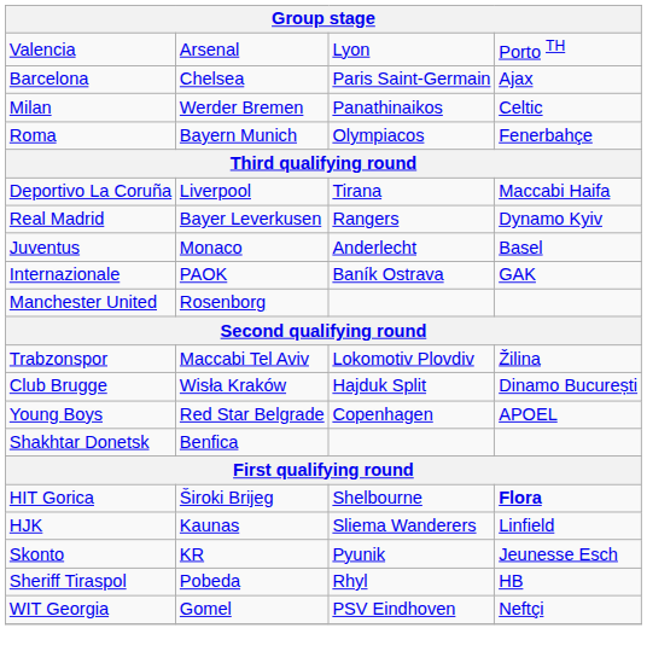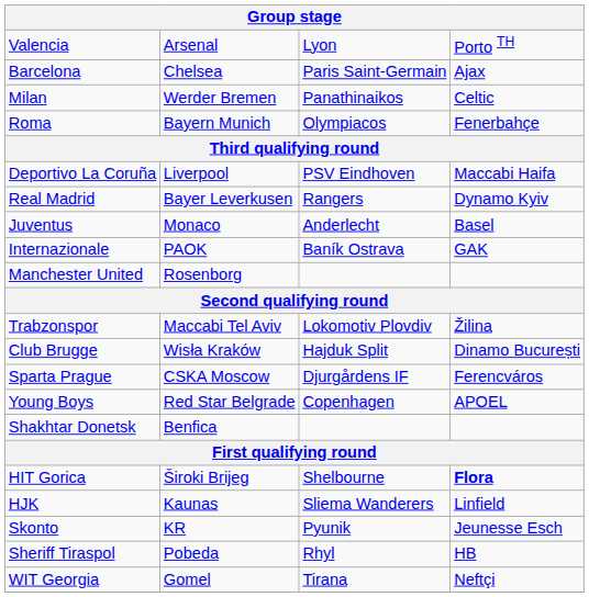Deportivo La Coruña | column 3: Tirana -> PSV Eindhoven
+ row: Sparta Prague | CSKA Moscow | Djurgårdens IF | Ferencváros
WIT Georgia | column 3: PSV Eindhoven -> Tirana
